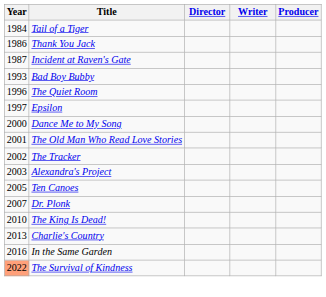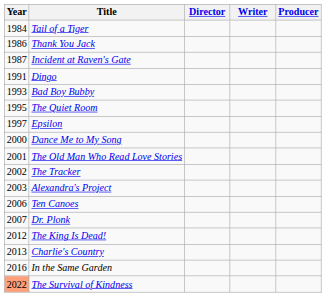+ row: 1991 | Dingo
The Quiet Room | Year: 1996 -> 1995
Ten Canoes | Year: 2005 -> 2006
The King Is Dead! | Year: 2010 -> 2012
